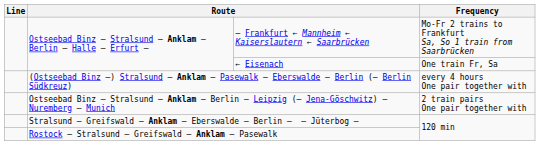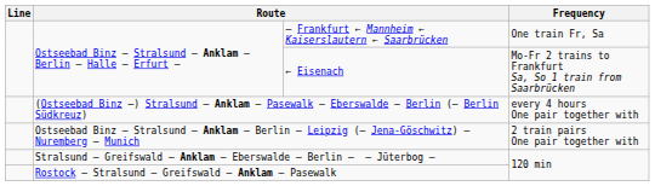– Frankfurt ← Mannheim ← Kaiserslautern ← Saarbrücken | Frequency: Mo-Fr 2 trains to Frankfurt Sa, So 1 train from Saarbrücken -> One train Fr, Sa
← Eisenach | Frequency: One train Fr, Sa -> Mo-Fr 2 trains to Frankfurt Sa, So 1 train from Saarbrücken
